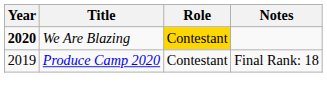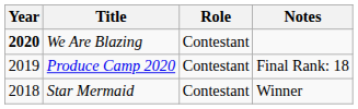We Are Blazing | Role: gold background -> no background
+ row: 2018 | Star Mermaid | Contestant | Winner
